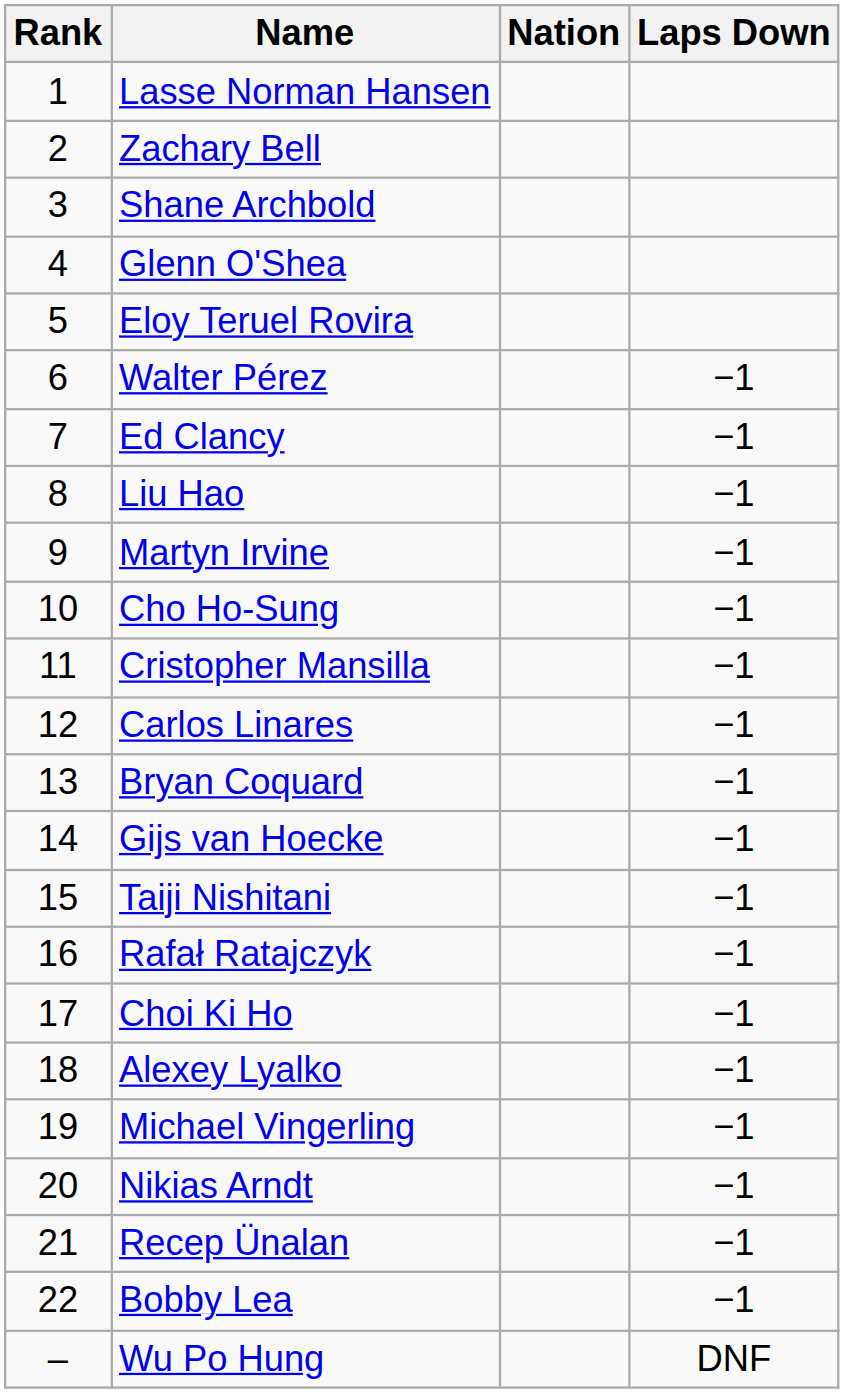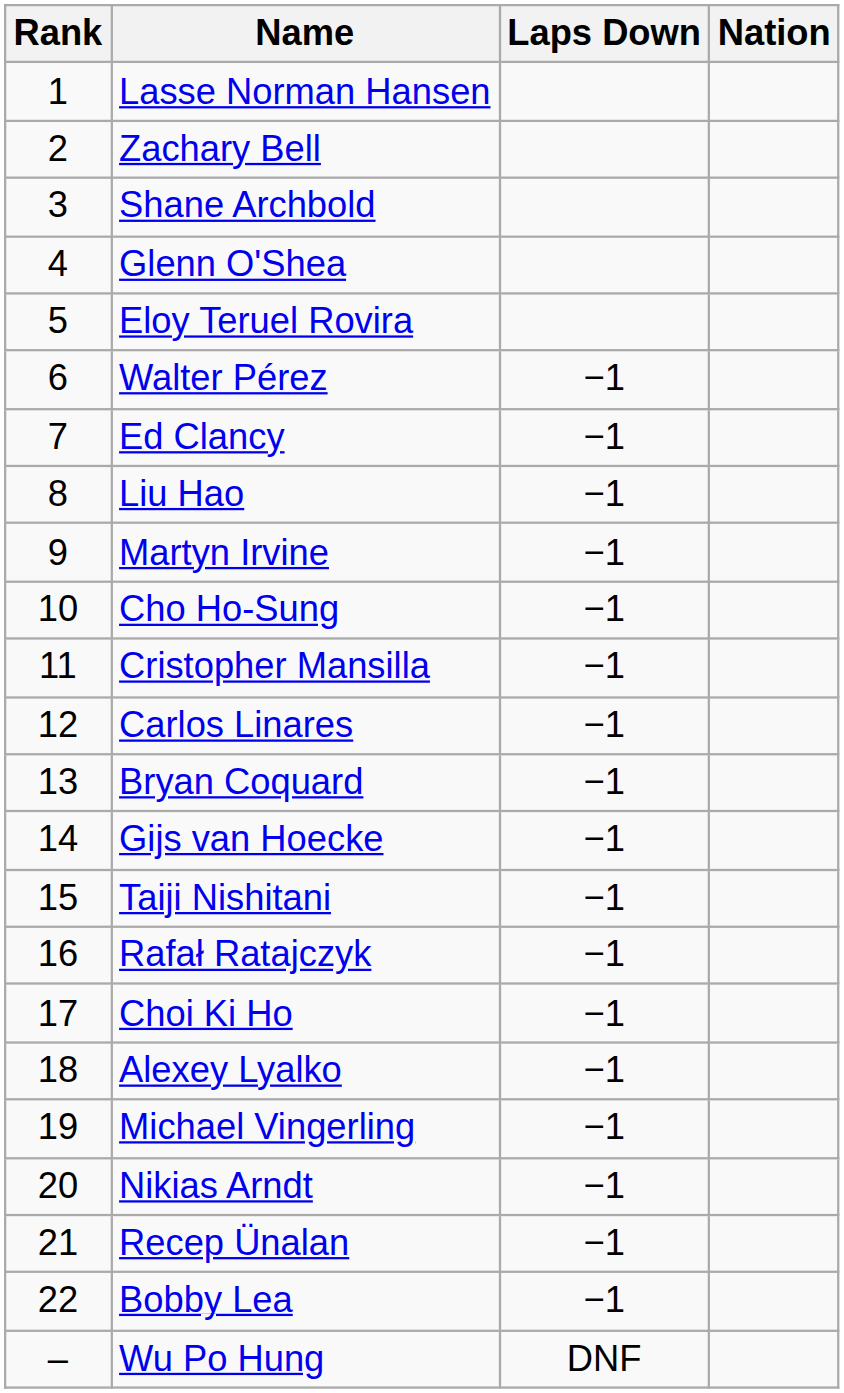columns swapped: Nation <-> Laps Down
